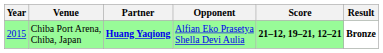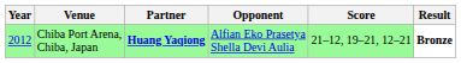Chiba Port Arena, Chiba, Japan | Year: 2015 -> 2012
Chiba Port Arena, Chiba, Japan | Score: bold -> normal
